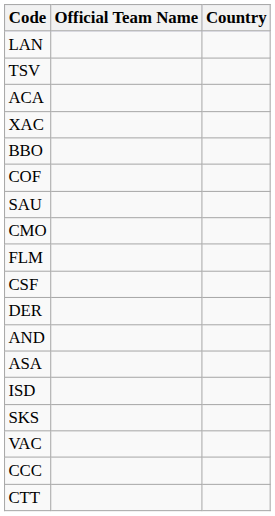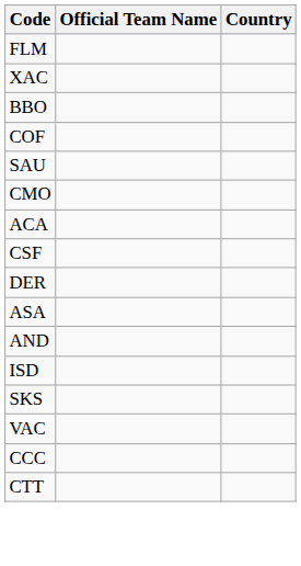- row: LAN
- row: TSV
rows swapped: ACA <-> FLM
rows swapped: ASA <-> AND
